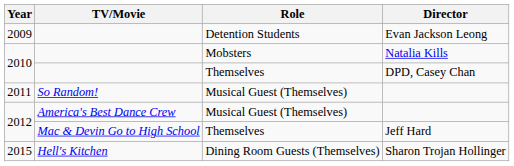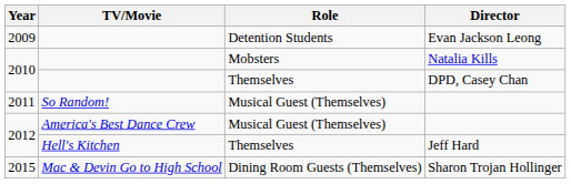Jeff Hard | TV/Movie: Mac & Devin Go to High School -> Hell's Kitchen
Sharon Trojan Hollinger | TV/Movie: Hell's Kitchen -> Mac & Devin Go to High School
